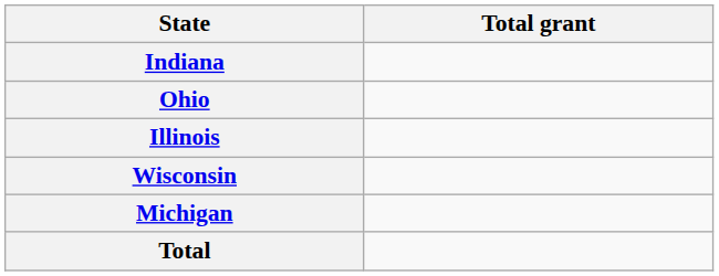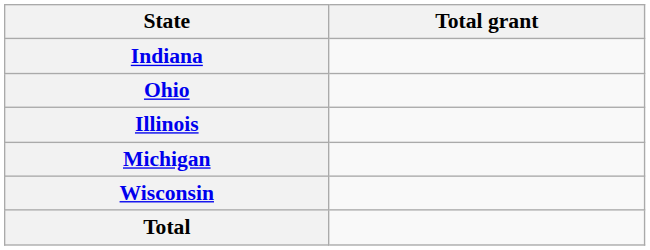rows swapped: Wisconsin <-> Michigan
